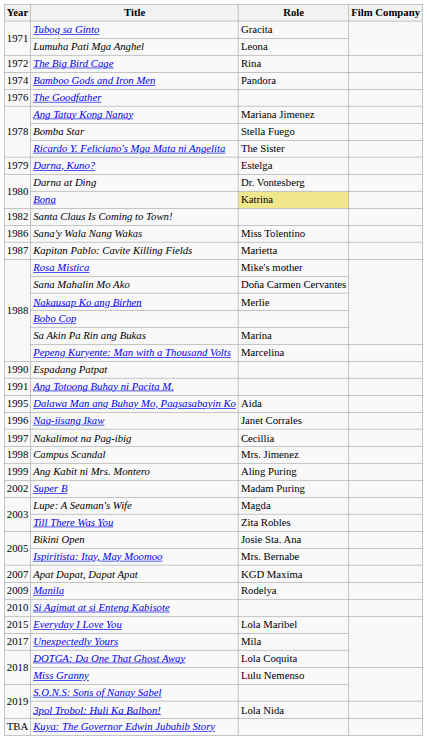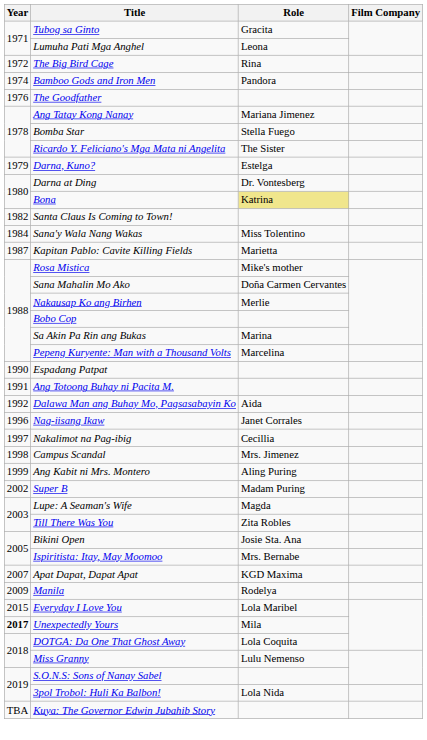Sana'y Wala Nang Wakas | Year: 1986 -> 1984
Dalawa Man ang Buhay Mo, Pagsasabayin Ko | Year: 1995 -> 1992
- row: 2010 | Si Agimat at si Enteng Kabisote
Unexpectedly Yours | Year: normal -> bold
